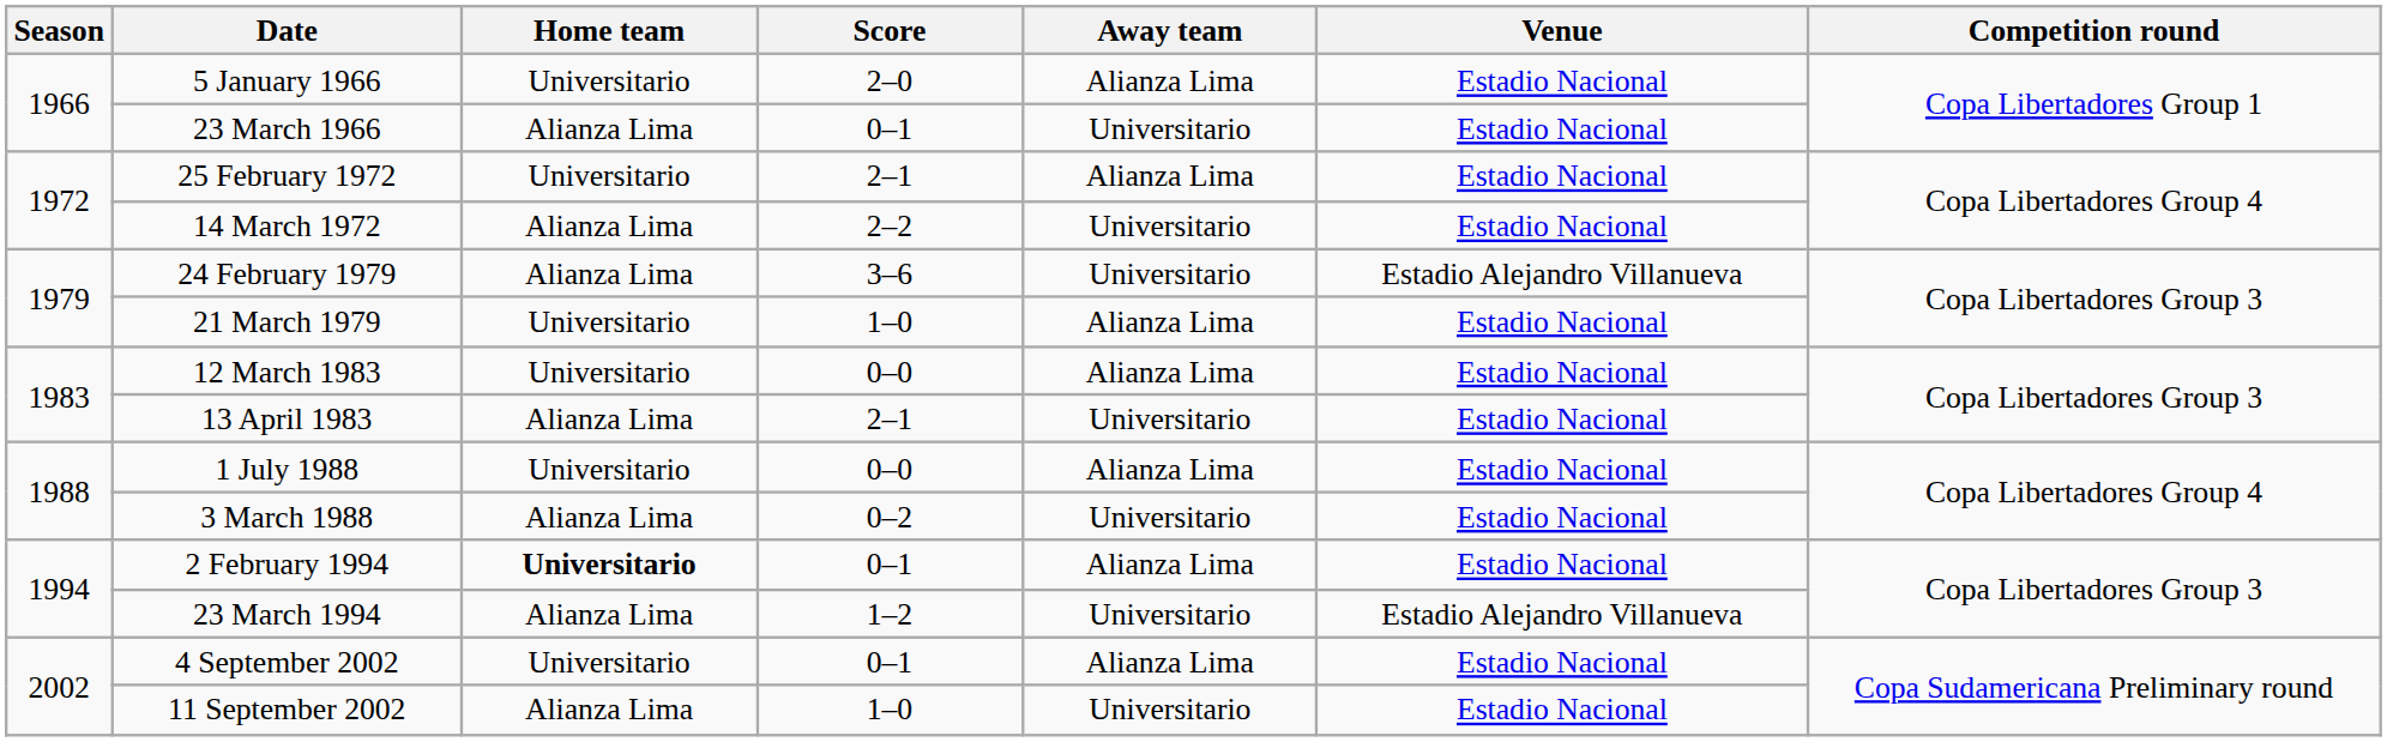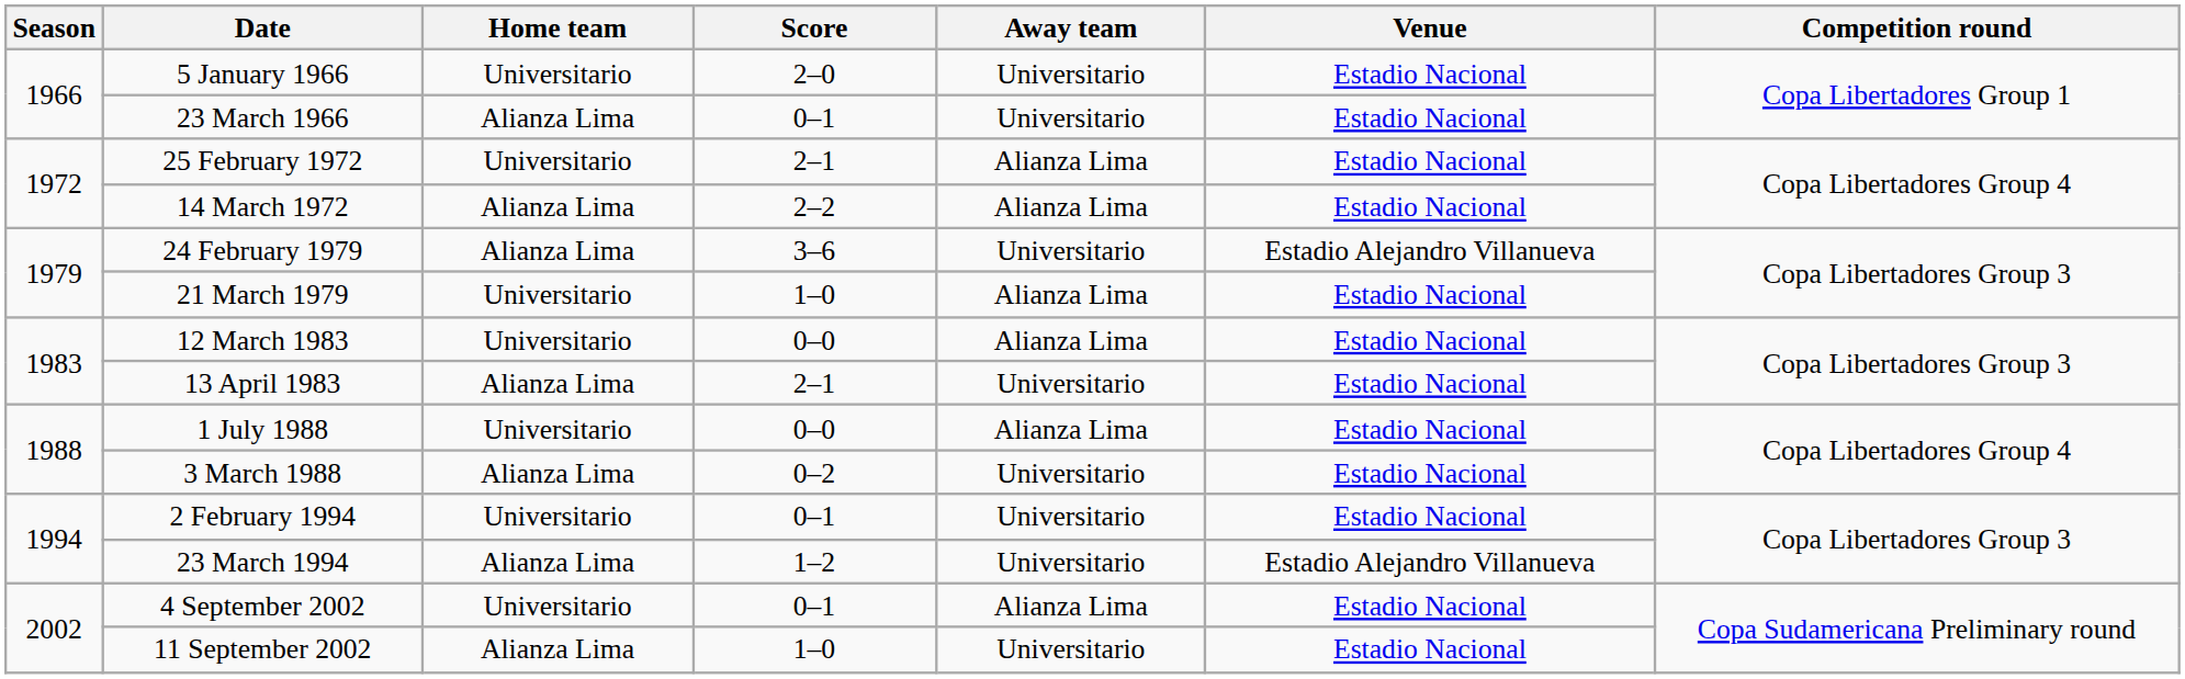5 January 1966 | Away team: Alianza Lima -> Universitario
14 March 1972 | Away team: Universitario -> Alianza Lima
2 February 1994 | Home team: bold -> normal
2 February 1994 | Away team: Alianza Lima -> Universitario
